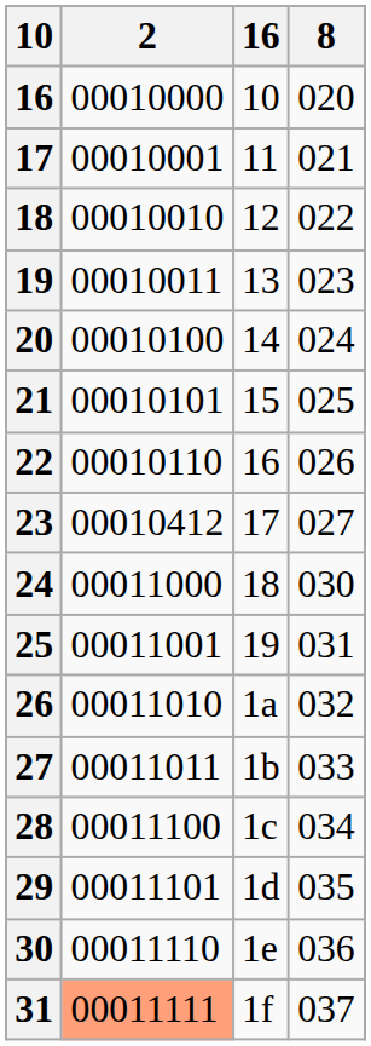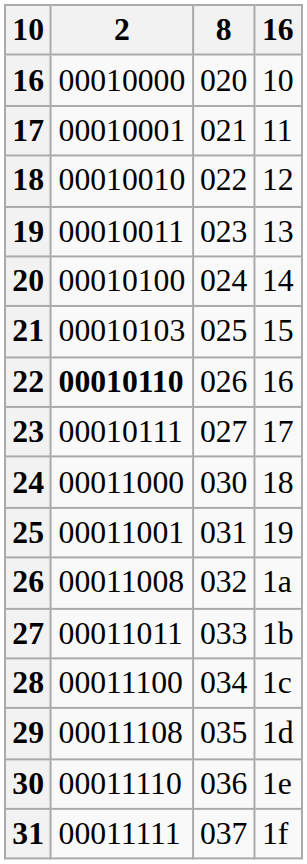columns swapped: 8 <-> 16
21 | 2: 00010101 -> 00010103
22 | 2: normal -> bold
23 | 2: 00010412 -> 00010111
26 | 2: 00011010 -> 00011008
29 | 2: 00011101 -> 00011108
31 | 2: lightsalmon background -> no background
